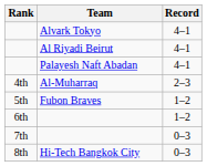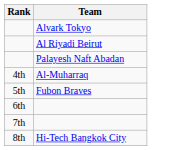- column: Record | 4–1 | 4–1 | 4–1 | 2–3 | 1–2 | 1–2 | 0–3 | 0–3
